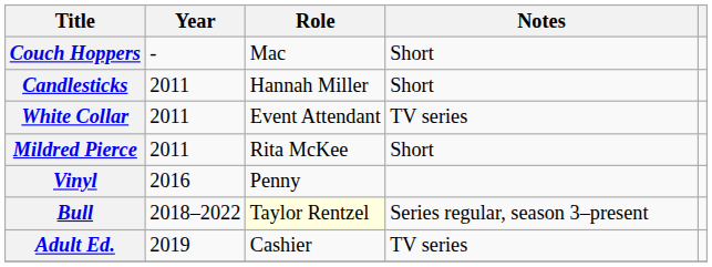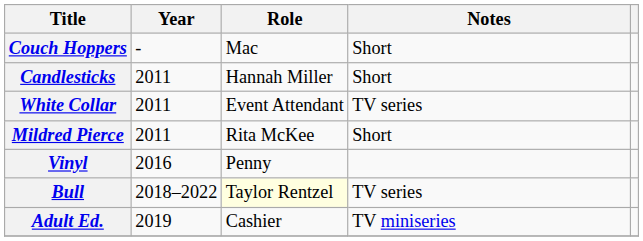Bull | Notes: Series regular, season 3–present -> TV series
Adult Ed. | Notes: TV series -> TV miniseries
